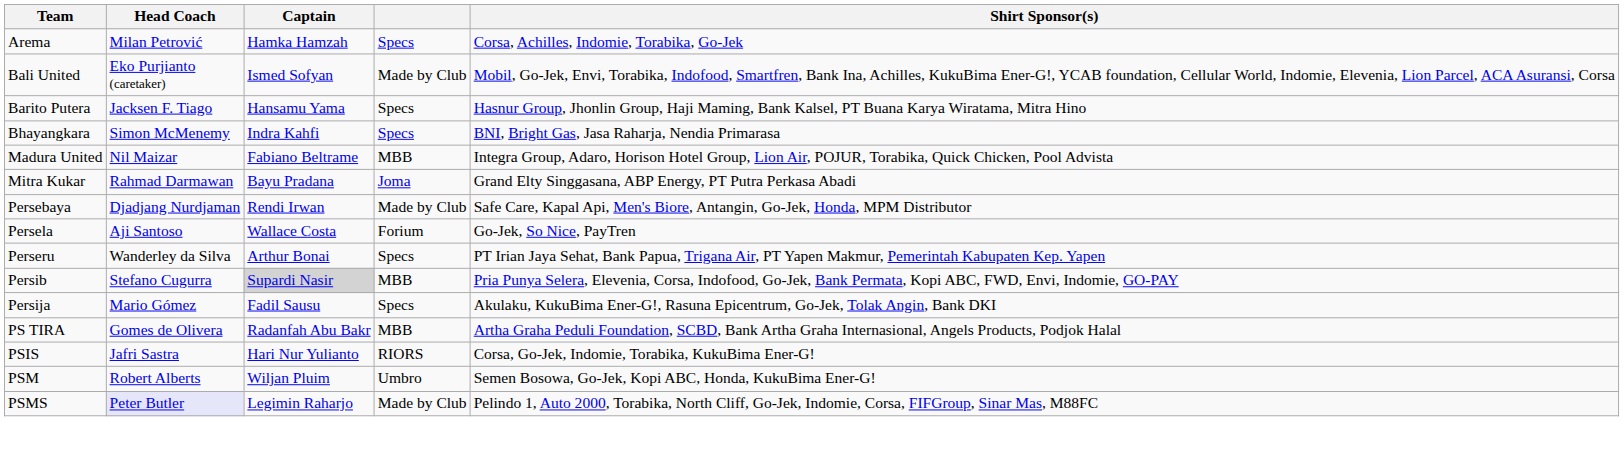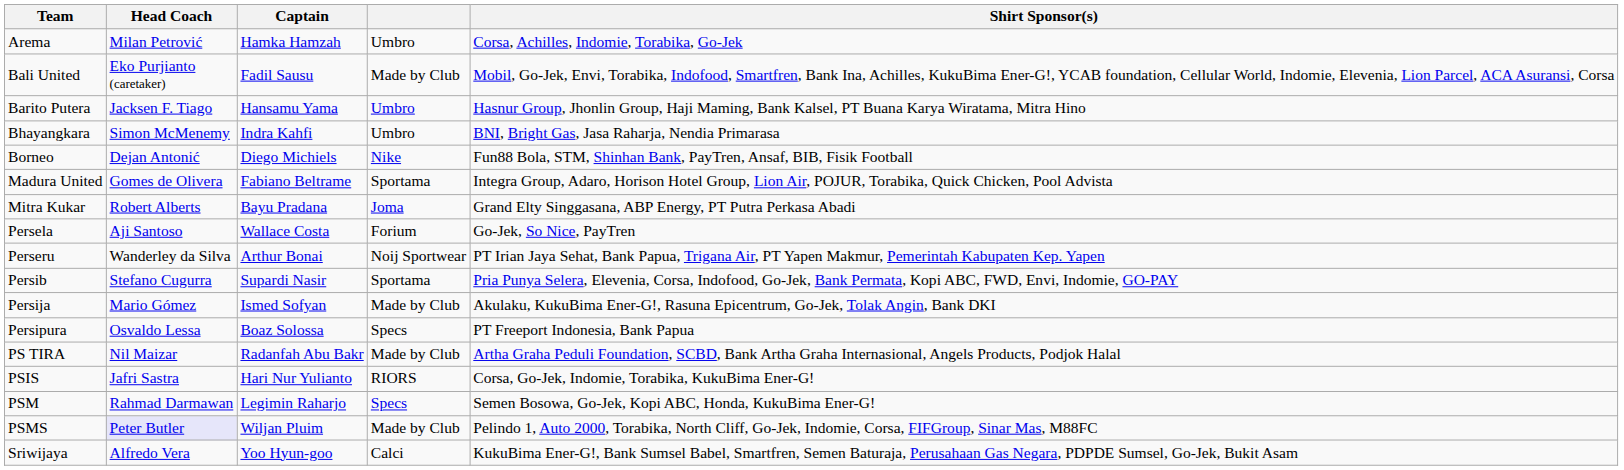Arema | column 4: Specs -> Umbro
Bali United | Captain: Ismed Sofyan -> Fadil Sausu
Barito Putera | column 4: Specs -> Umbro
Bhayangkara | column 4: Specs -> Umbro
+ row: Borneo | Dejan Antonić | Diego Michiels | Nike | Fun88 Bola, STM, Shinhan Bank, PayTren, Ansaf, BIB, Fisik Football
Madura United | Head Coach: Nil Maizar -> Gomes de Olivera
Madura United | column 4: MBB -> Sportama
Mitra Kukar | Head Coach: Rahmad Darmawan -> Robert Alberts
- row: Persebaya | Djadjang Nurdjaman | Rendi Irwan | Made by Club | Safe Care, Kapal Api, Men's Biore, Antangin, Go-Jek, Honda, MPM Distributor
Perseru | column 4: Specs -> Noij Sportwear
Persib | Captain: lightgrey background -> no background
Persib | column 4: MBB -> Sportama
Persija | Captain: Fadil Sausu -> Ismed Sofyan
Persija | column 4: Specs -> Made by Club
+ row: Persipura | Osvaldo Lessa | Boaz Solossa | Specs | PT Freeport Indonesia, Bank Papua
PS TIRA | Head Coach: Gomes de Olivera -> Nil Maizar
PS TIRA | column 4: MBB -> Made by Club
PSM | Head Coach: Robert Alberts -> Rahmad Darmawan
PSM | Captain: Wiljan Pluim -> Legimin Raharjo
PSM | column 4: Umbro -> Specs
PSMS | Captain: Legimin Raharjo -> Wiljan Pluim
+ row: Sriwijaya | Alfredo Vera | Yoo Hyun-goo | Calci | KukuBima Ener-G!, Bank Sumsel Babel, Smartfren, Semen Baturaja, Perusahaan Gas Negara, PDPDE Sumsel, Go-Jek, Bukit Asam
